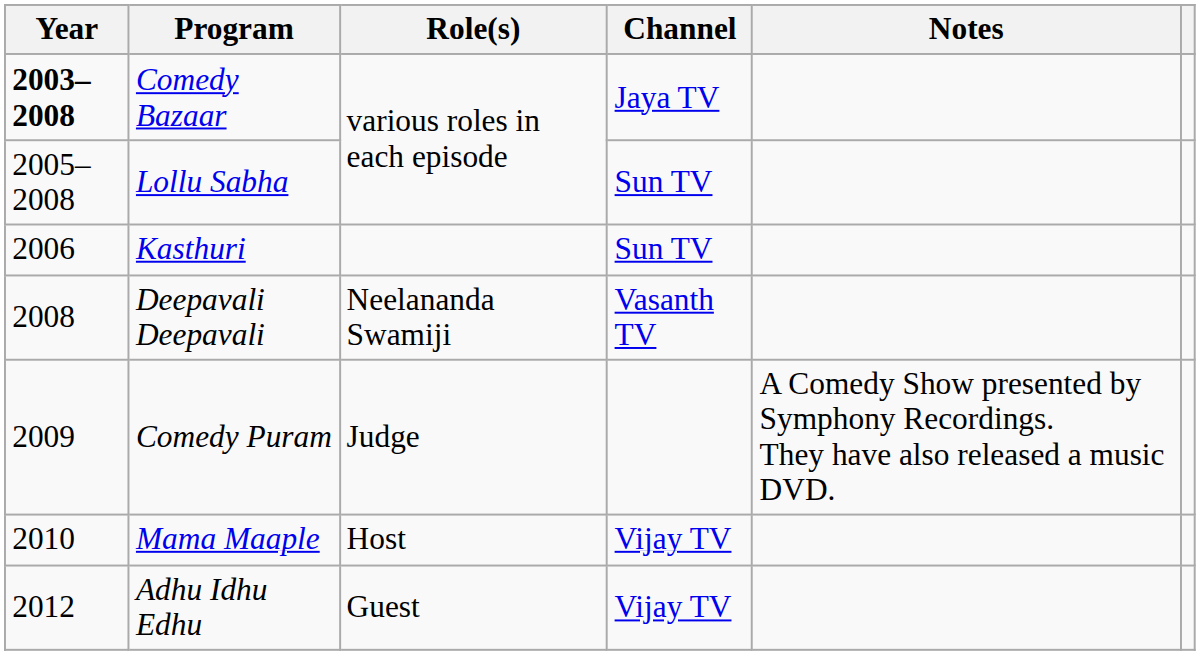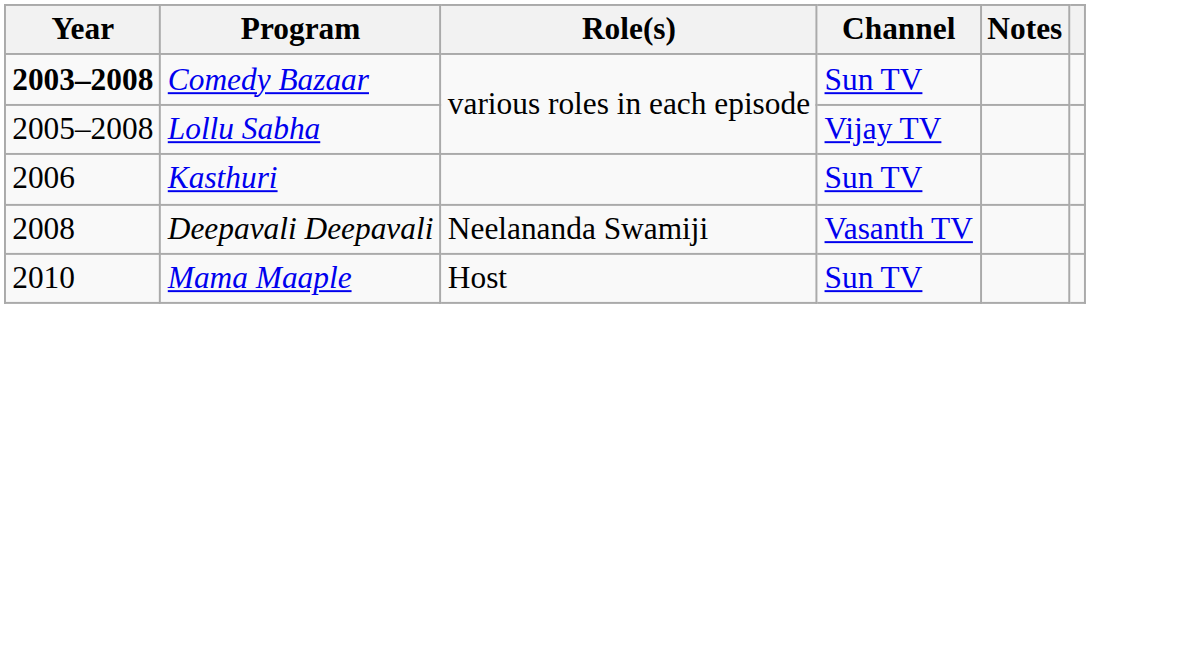Comedy Bazaar | Channel: Jaya TV -> Sun TV
Lollu Sabha | Channel: Sun TV -> Vijay TV
- row: 2009 | Comedy Puram | Judge | A Comedy Show presented by Symphony Recordings. They have also released a music DVD.
Mama Maaple | Channel: Vijay TV -> Sun TV
- row: 2012 | Adhu Idhu Edhu | Guest | Vijay TV
